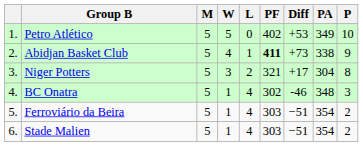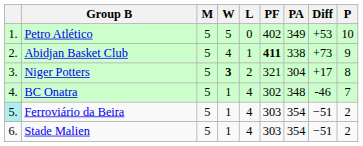columns swapped: PA <-> Diff
Niger Potters | W: normal -> bold
BC Onatra | P: 3 -> 7
Ferroviário da Beira | column 1: no background -> paleturquoise background
